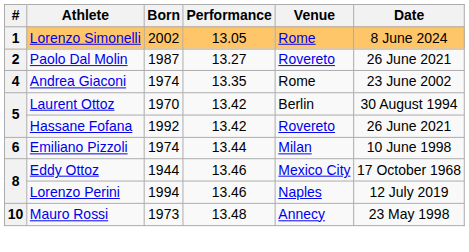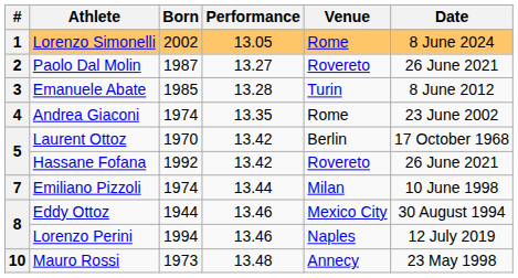+ row: 3 | Emanuele Abate | 1985 | 13.28 | Turin | 8 June 2012
Laurent Ottoz | Date: 30 August 1994 -> 17 October 1968
Emiliano Pizzoli | #: 6 -> 7
Eddy Ottoz | Date: 17 October 1968 -> 30 August 1994
